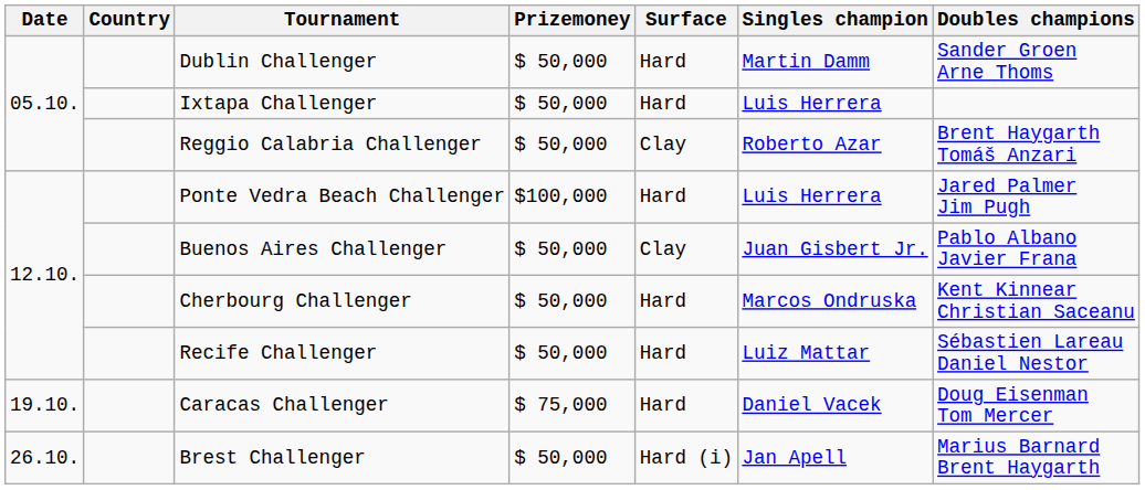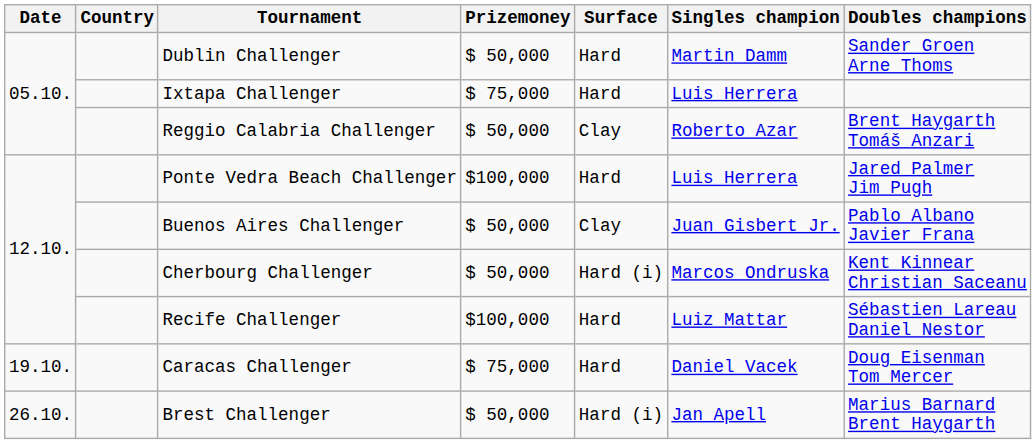Ixtapa Challenger | Prizemoney: $ 50,000 -> $ 75,000
Cherbourg Challenger | Surface: Hard -> Hard (i)
Recife Challenger | Prizemoney: $ 50,000 -> $100,000
